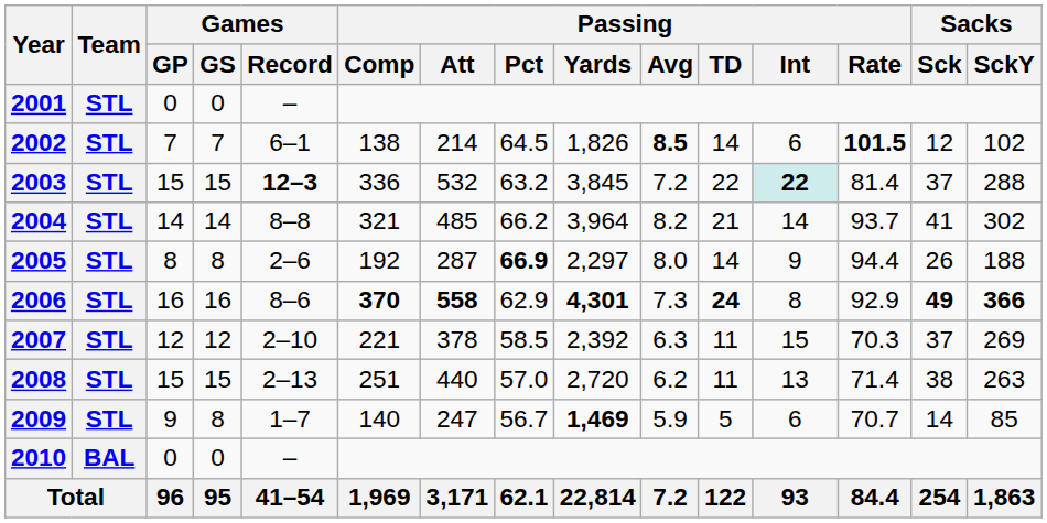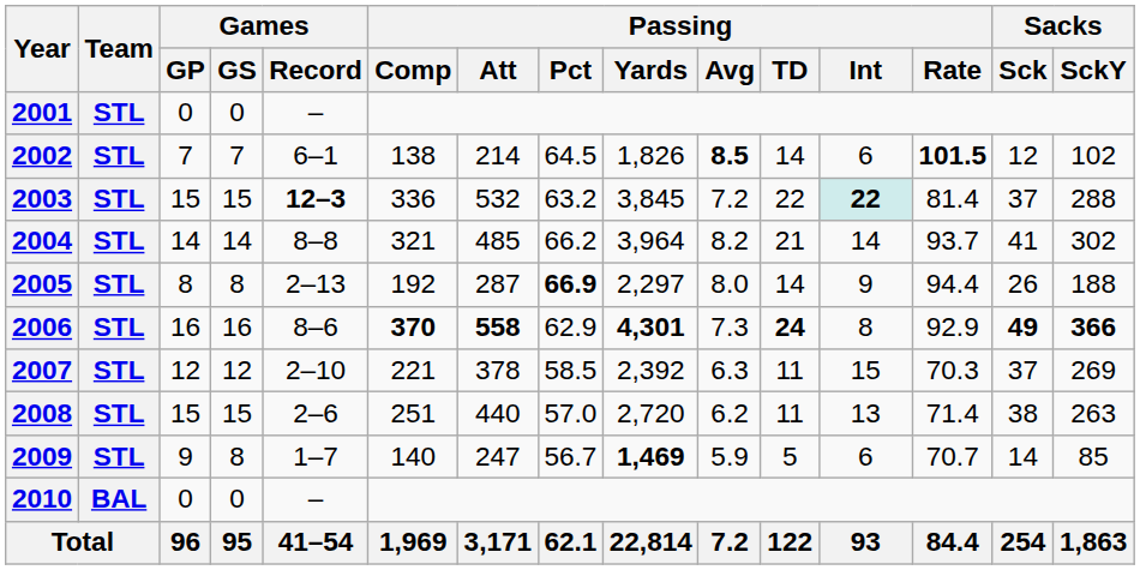2005 | Games / Record: 2–6 -> 2–13
2008 | Games / Record: 2–13 -> 2–6
